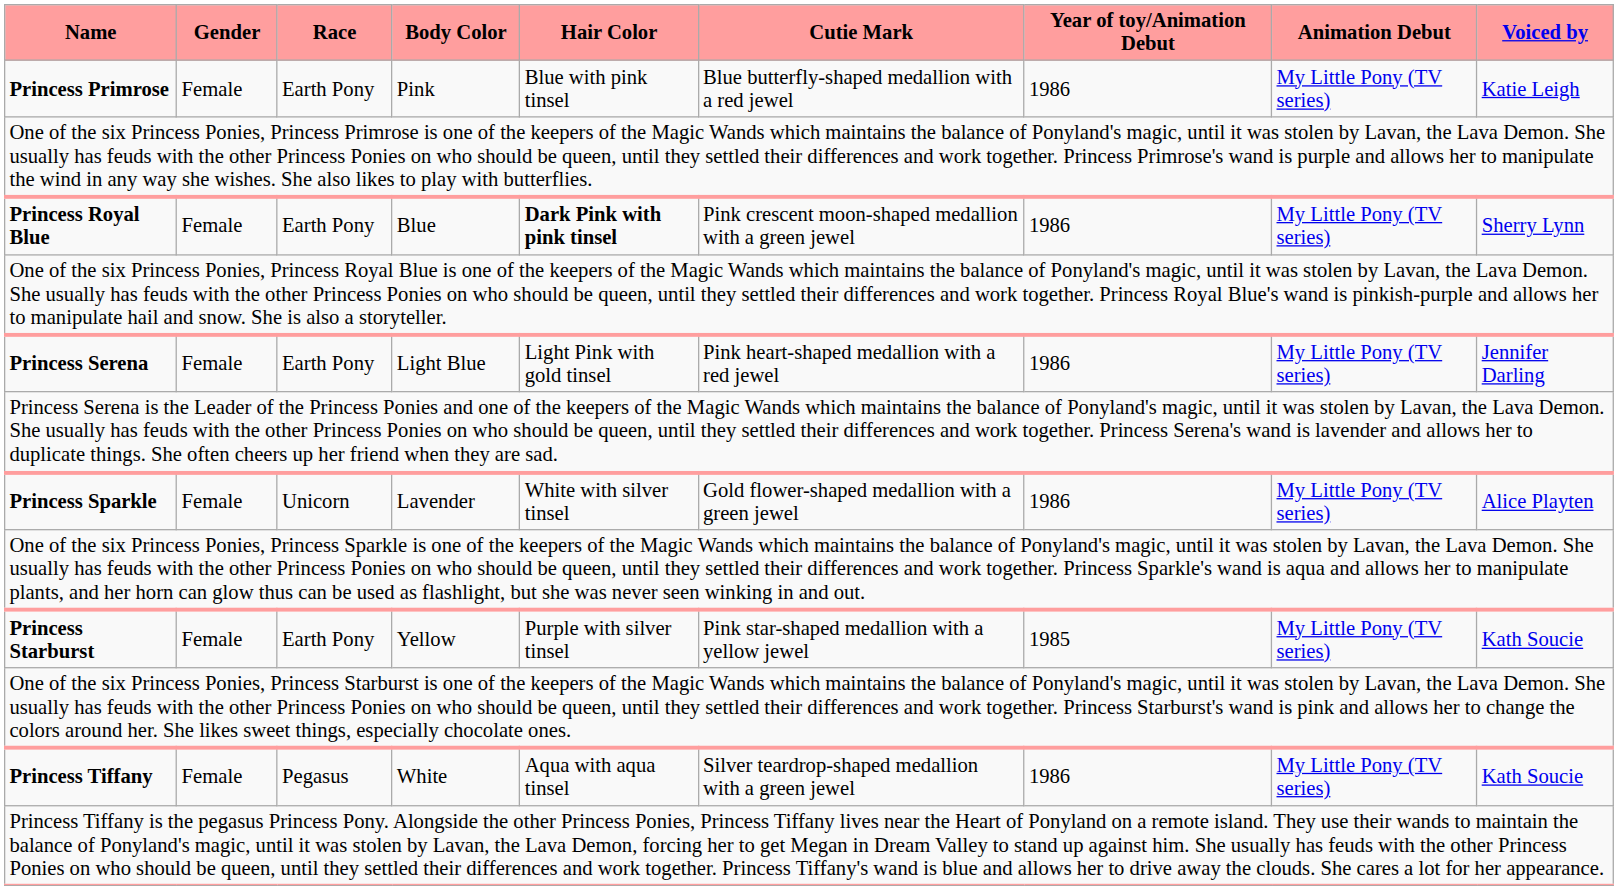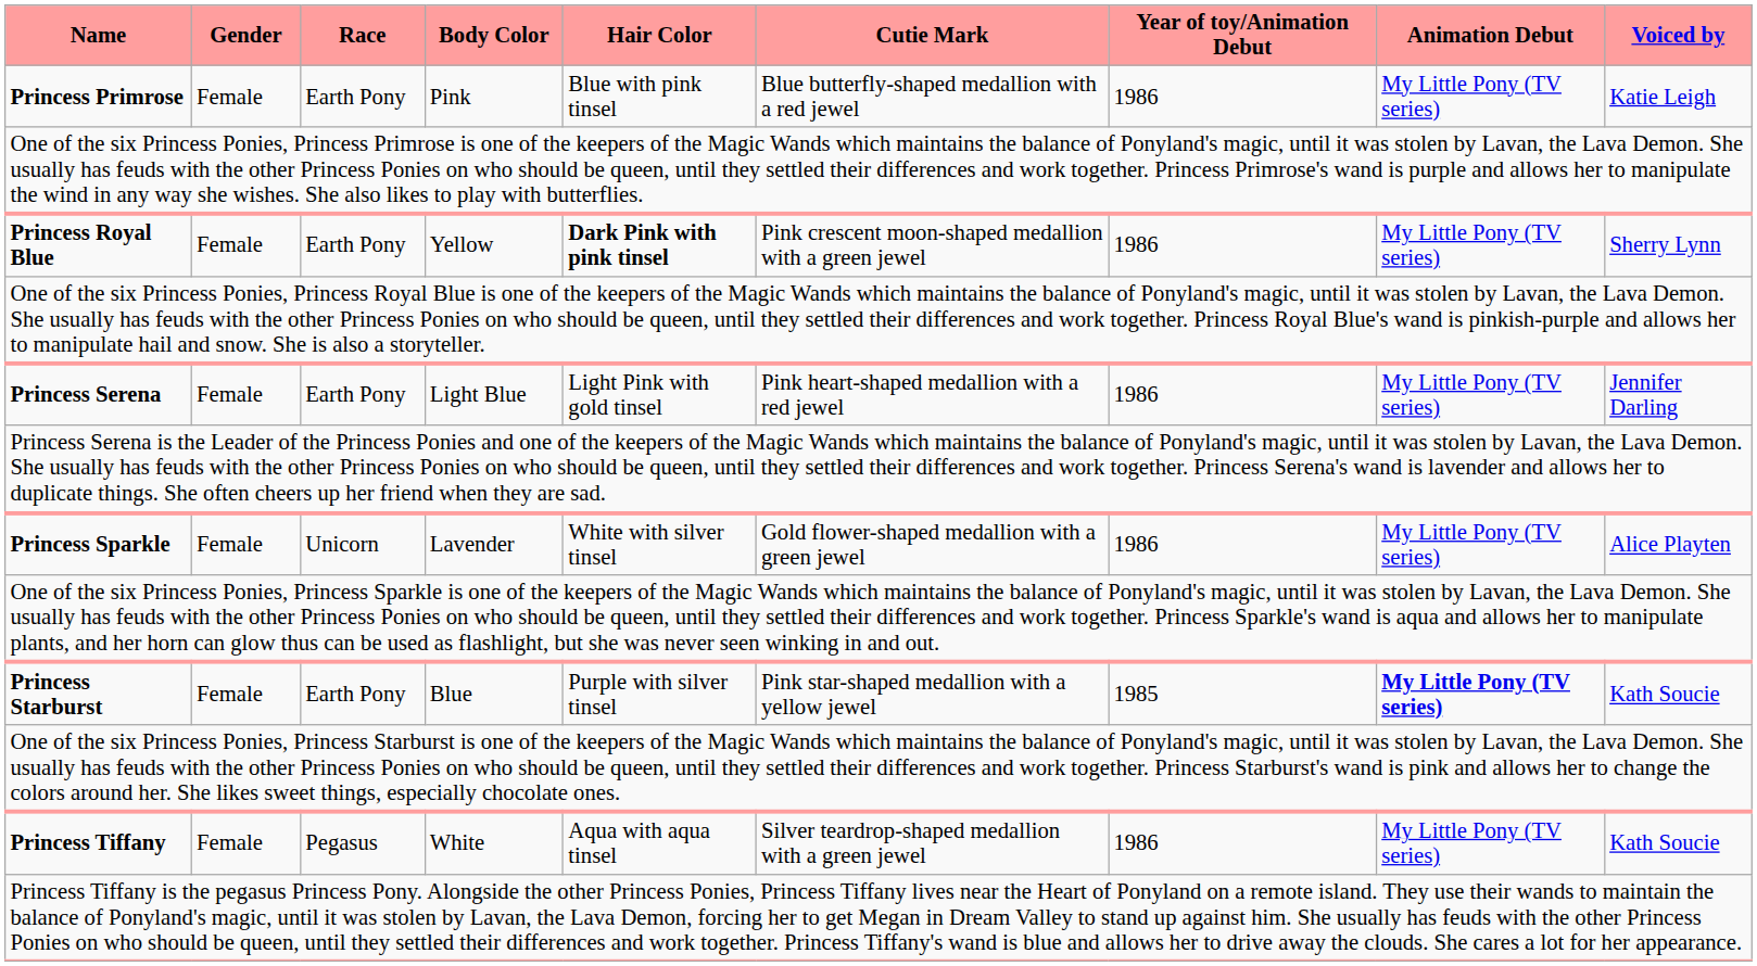Princess Royal Blue | Body Color: Blue -> Yellow
Princess Starburst | Body Color: Yellow -> Blue
Princess Starburst | Animation Debut: normal -> bold
